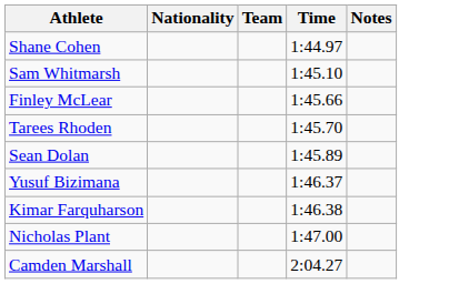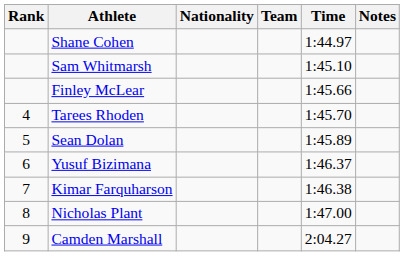+ column: Rank | 4 | 5 | 6 | 7 | 8 | 9
